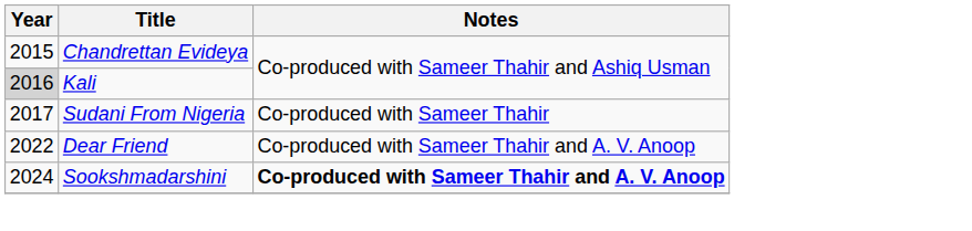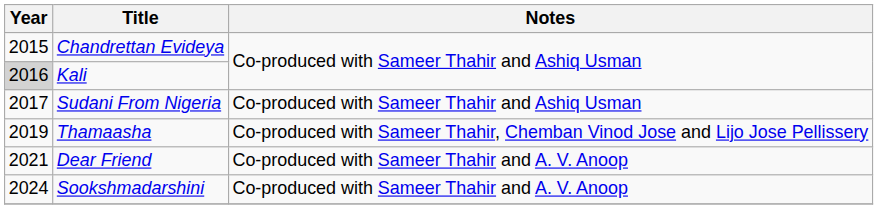Sudani From Nigeria | Notes: Co-produced with Sameer Thahir -> Co-produced with Sameer Thahir and Ashiq Usman
+ row: 2019 | Thamaasha | Co-produced with Sameer Thahir, Chemban Vinod Jose and Lijo Jose Pellissery
Dear Friend | Year: 2022 -> 2021
Sookshmadarshini | Notes: bold -> normal
